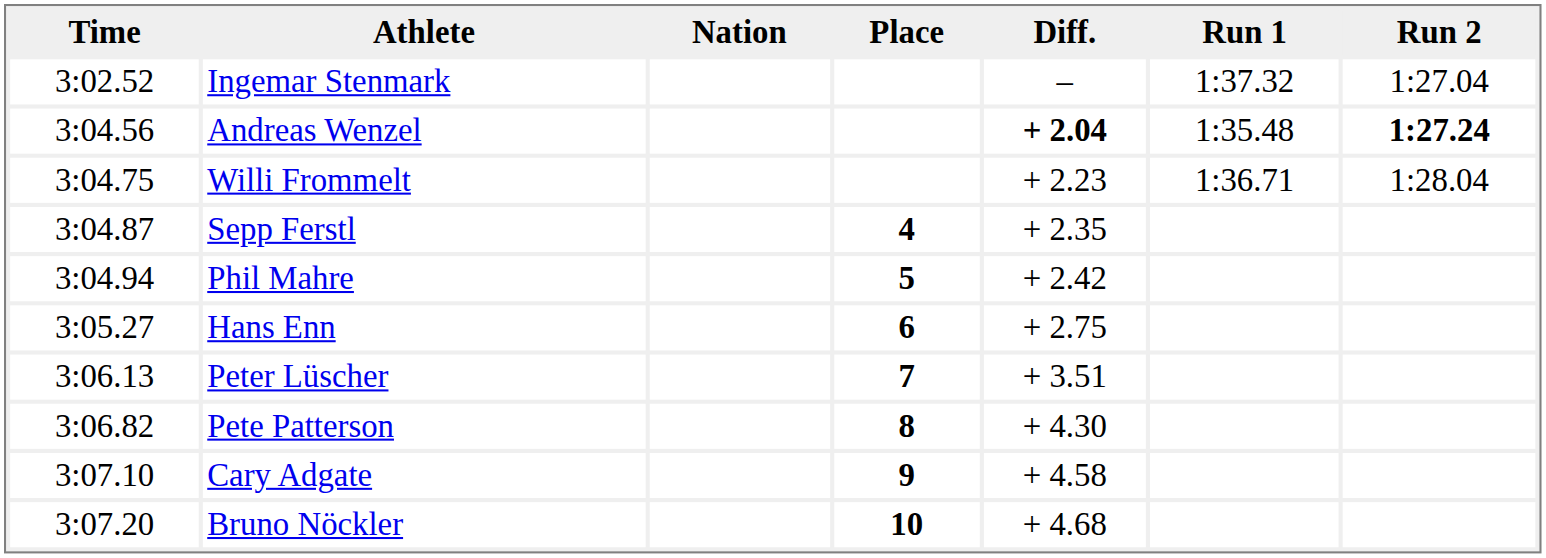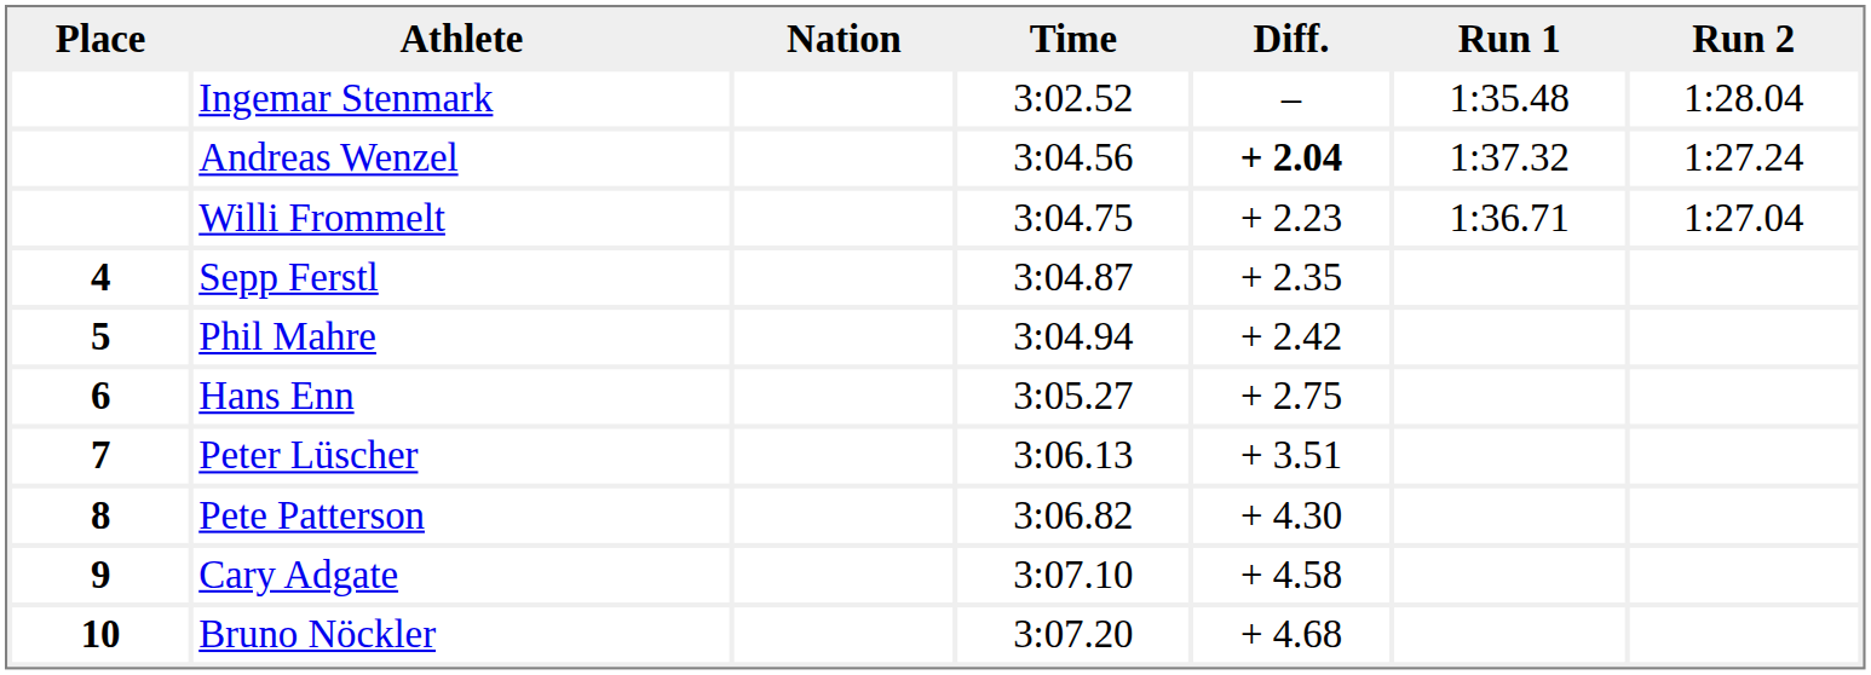columns swapped: Place <-> Time
Ingemar Stenmark | Run 1: 1:37.32 -> 1:35.48
Ingemar Stenmark | Run 2: 1:27.04 -> 1:28.04
Andreas Wenzel | Run 1: 1:35.48 -> 1:37.32
Andreas Wenzel | Run 2: bold -> normal
Willi Frommelt | Run 2: 1:28.04 -> 1:27.04
